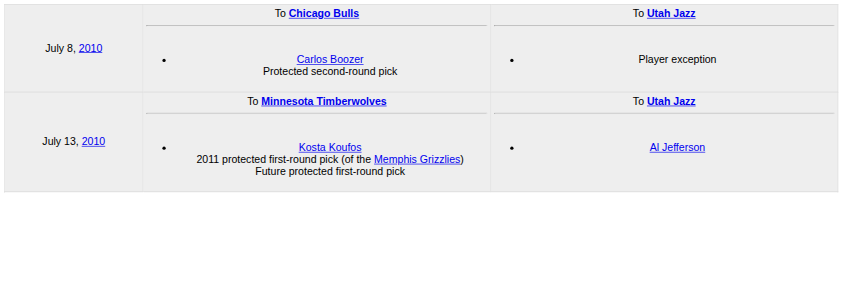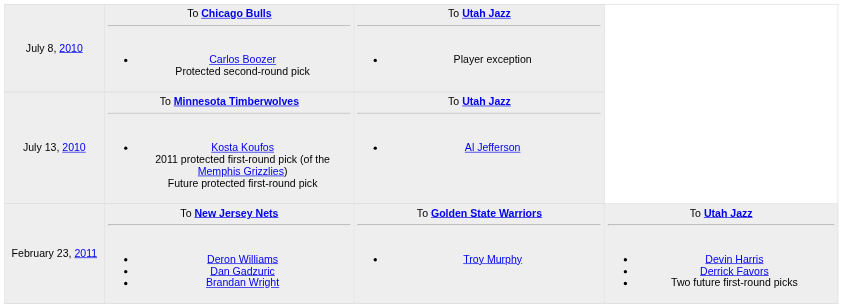+ row: February 23, 2011 | To New Jersey Nets Deron Williams Dan Gadzuric Brandan Wright | To Golden State Warriors Troy Murphy | To Utah Jazz Devin Harris Derrick Favors Two future first-round picks
